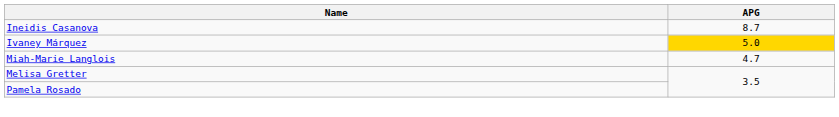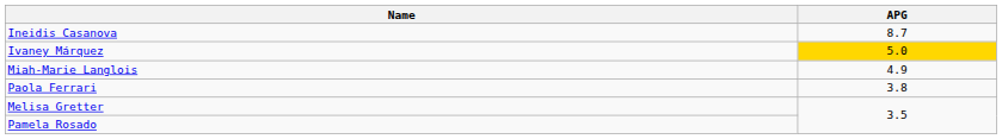Miah-Marie Langlois | APG: 4.7 -> 4.9
+ row: Paola Ferrari | 3.8
